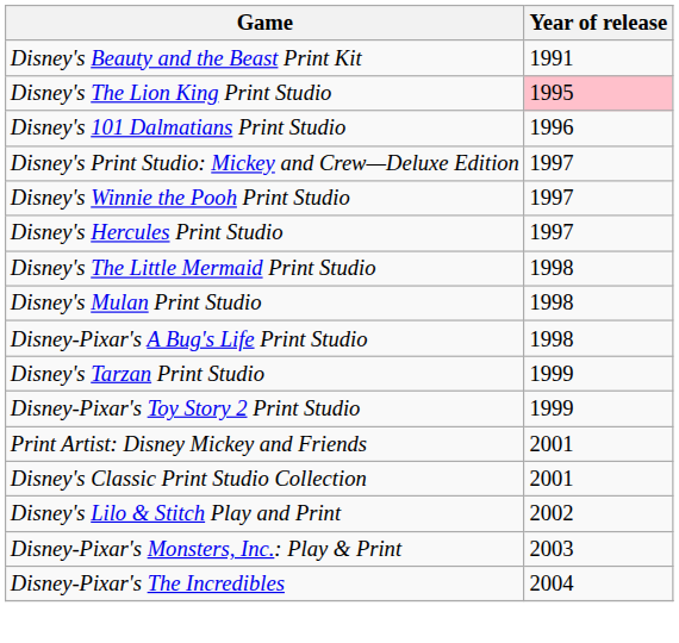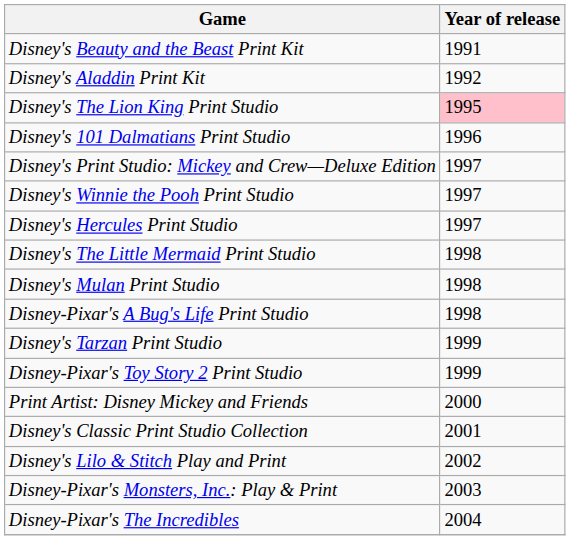+ row: Disney's Aladdin Print Kit | 1992
Print Artist: Disney Mickey and Friends | Year of release: 2001 -> 2000
